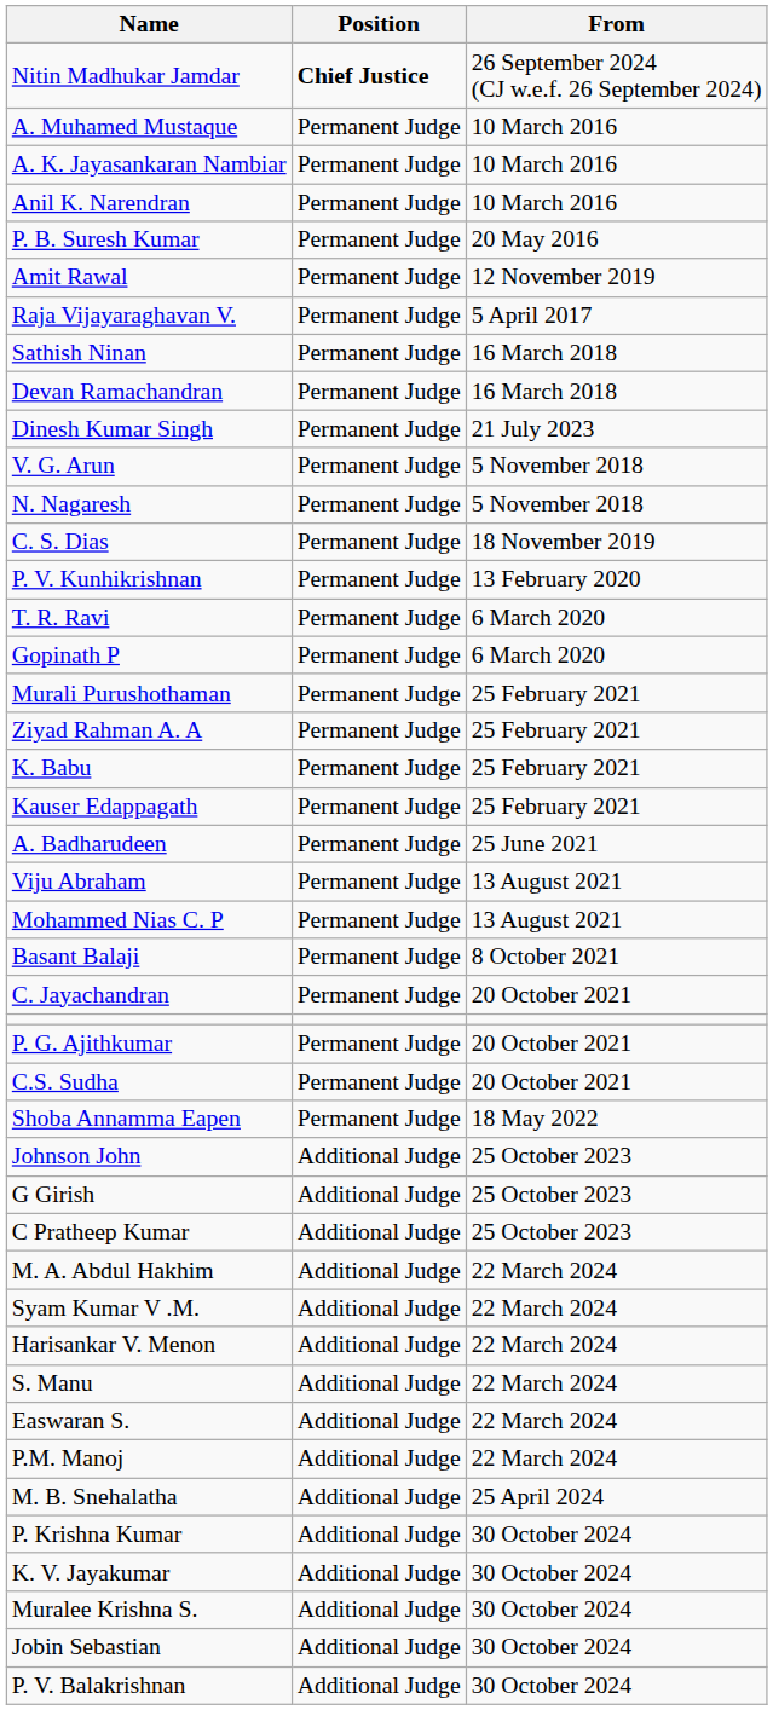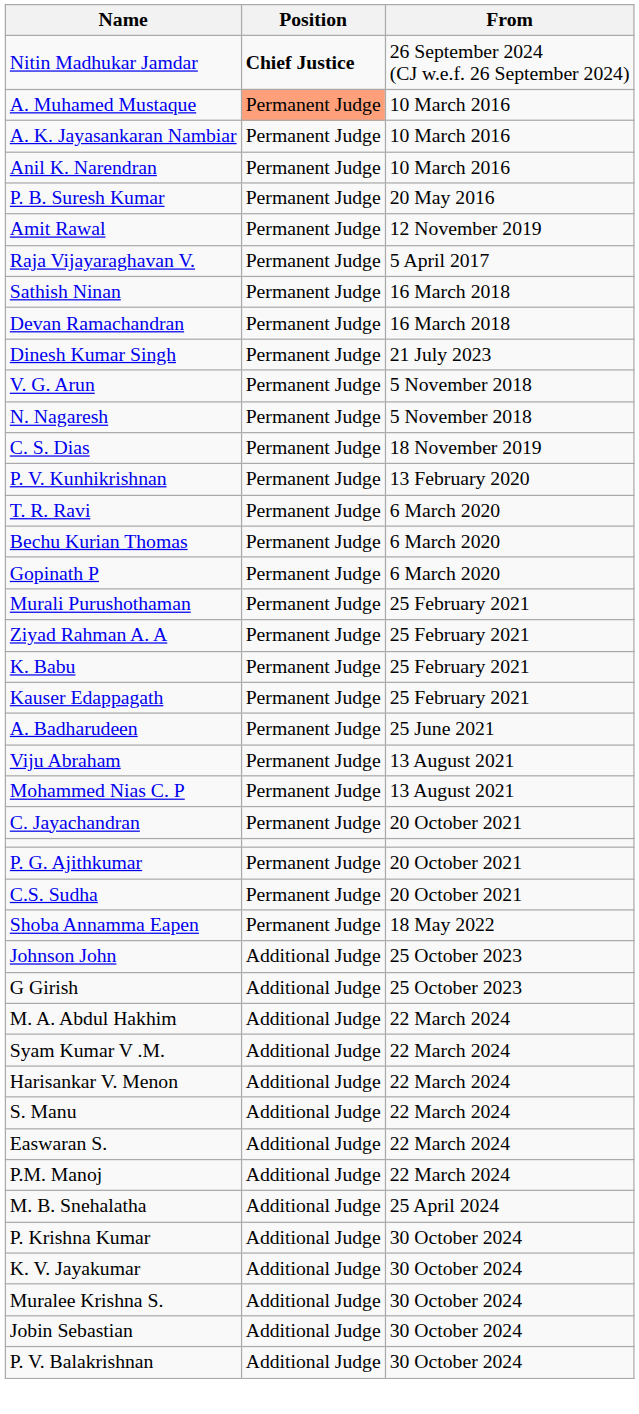A. Muhamed Mustaque | Position: no background -> lightsalmon background
+ row: Bechu Kurian Thomas | Permanent Judge | 6 March 2020
- row: Basant Balaji | Permanent Judge | 8 October 2021
- row: C Pratheep Kumar | Additional Judge | 25 October 2023
